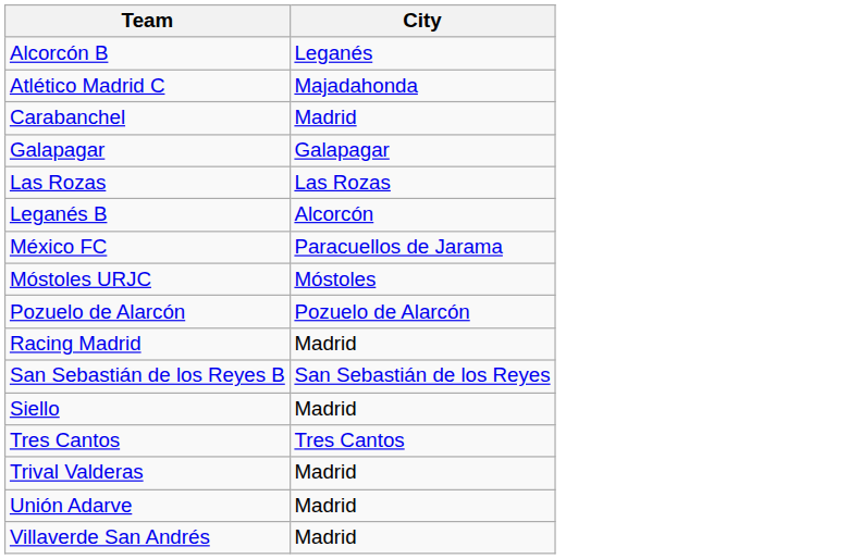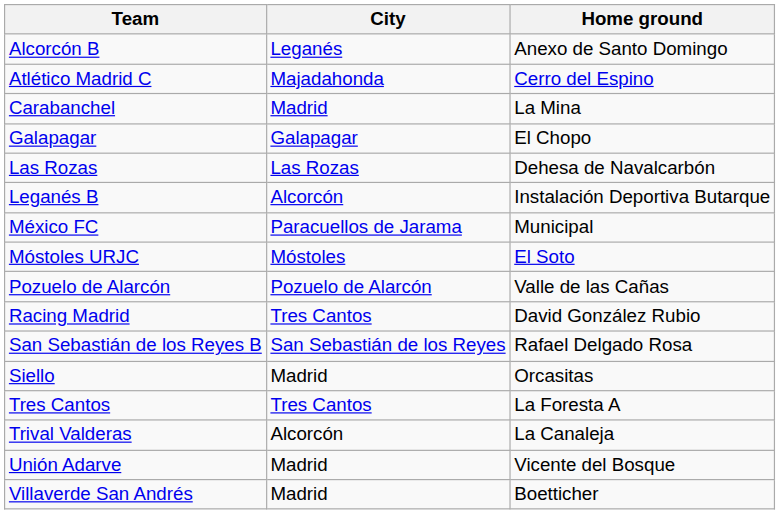+ column: Home ground | Anexo de Santo Domingo | Cerro del Espino | La Mina | El Chopo | Dehesa de Navalcarbón | Instalación Deportiva Butarque | Municipal | El Soto | Valle de las Cañas | David González Rubio | Rafael Delgado Rosa | Orcasitas | La Foresta A | La Canaleja | Vicente del Bosque | Boetticher
Racing Madrid | City: Madrid -> Tres Cantos
Trival Valderas | City: Madrid -> Alcorcón
